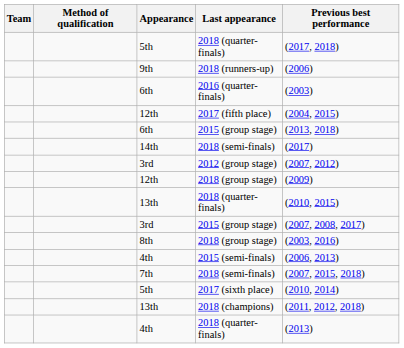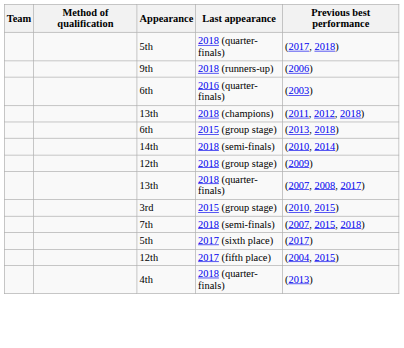rows swapped: 2018 (champions) <-> 2017 (fifth place)
14th / 2018 (semi-finals) | Previous best performance: (2017) -> (2010, 2014)
- row: 3rd | 2012 (group stage) | (2007, 2012)
13th / 2018 (quarter-finals) | Previous best performance: (2010, 2015) -> (2007, 2008, 2017)
3rd / 2015 (group stage) | Previous best performance: (2007, 2008, 2017) -> (2010, 2015)
- row: 8th | 2018 (group stage) | (2003, 2016)
- row: 4th | 2015 (semi-finals) | (2006, 2013)
2017 (sixth place) | Previous best performance: (2010, 2014) -> (2017)
